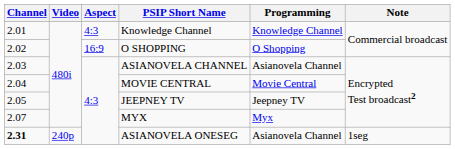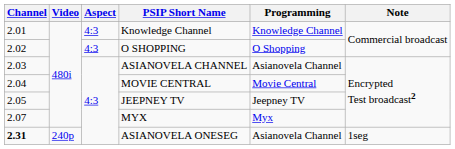O SHOPPING | Aspect: 16:9 -> 4:3
